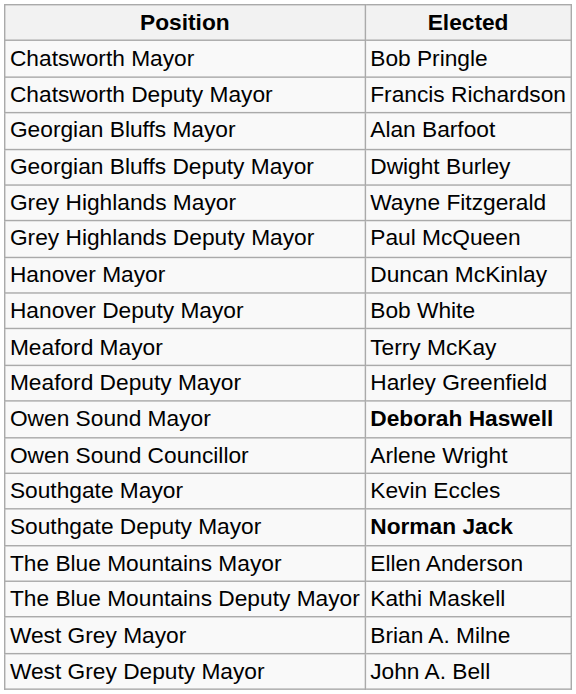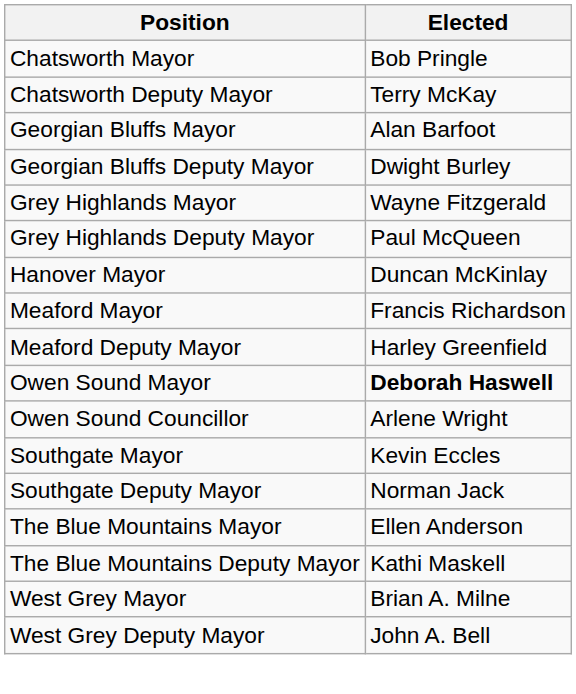Chatsworth Deputy Mayor | Elected: Francis Richardson -> Terry McKay
- row: Hanover Deputy Mayor | Bob White
Meaford Mayor | Elected: Terry McKay -> Francis Richardson
Southgate Deputy Mayor | Elected: bold -> normal
